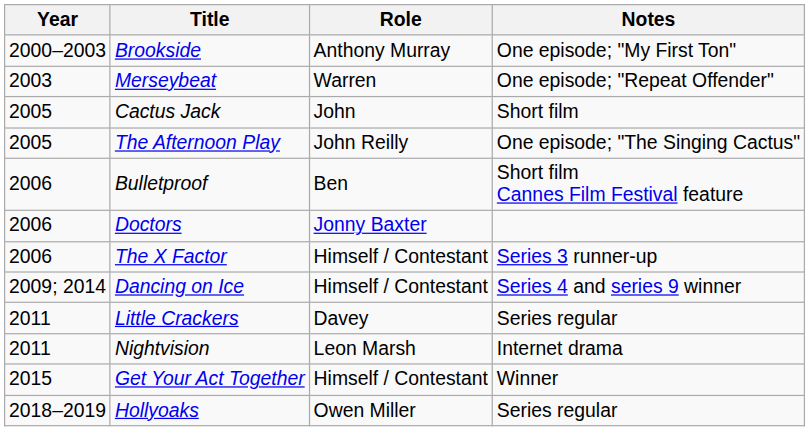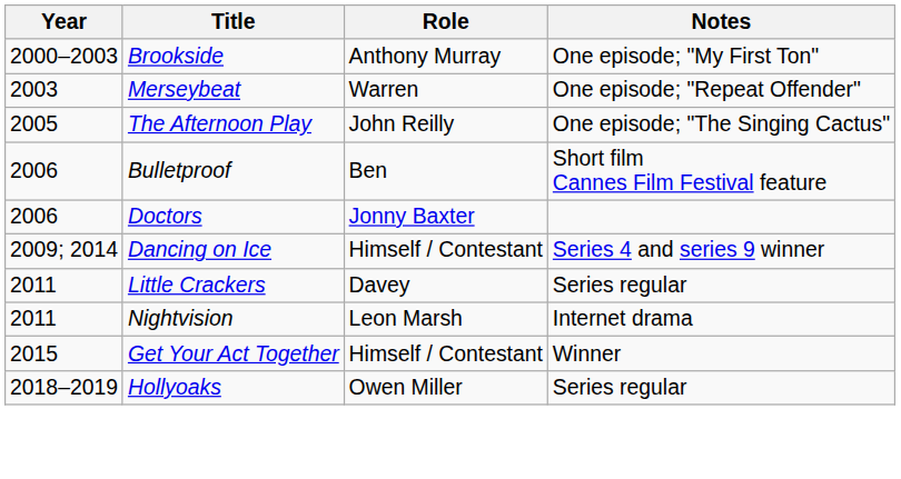- row: 2005 | Cactus Jack | John | Short film
- row: 2006 | The X Factor | Himself / Contestant | Series 3 runner-up
